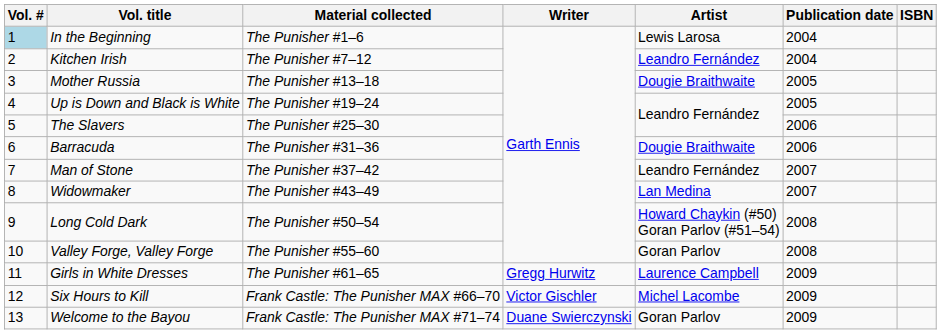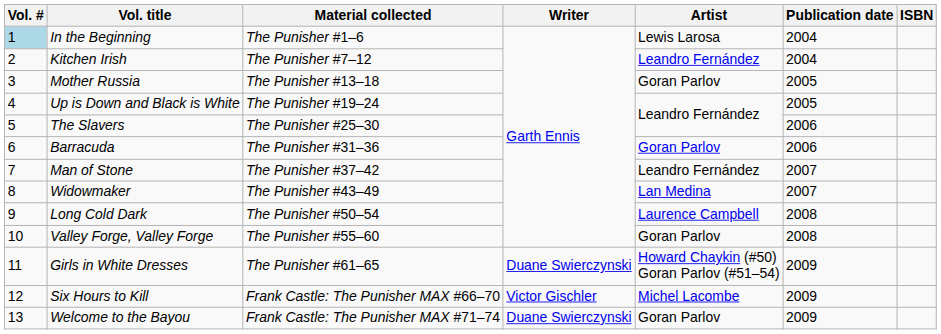Mother Russia | Artist: Dougie Braithwaite -> Goran Parlov
Barracuda | Artist: Dougie Braithwaite -> Goran Parlov
Long Cold Dark | Artist: Howard Chaykin (#50) Goran Parlov (#51–54) -> Laurence Campbell
Girls in White Dresses | Writer: Gregg Hurwitz -> Duane Swierczynski
Girls in White Dresses | Artist: Laurence Campbell -> Howard Chaykin (#50) Goran Parlov (#51–54)
